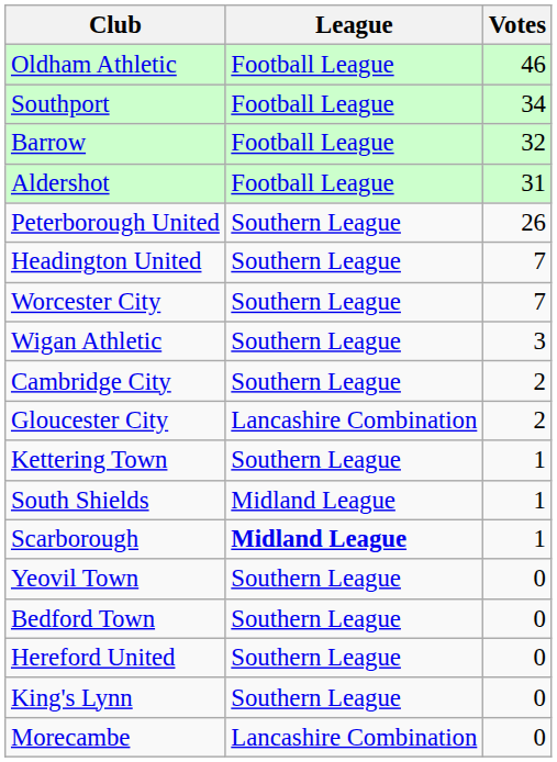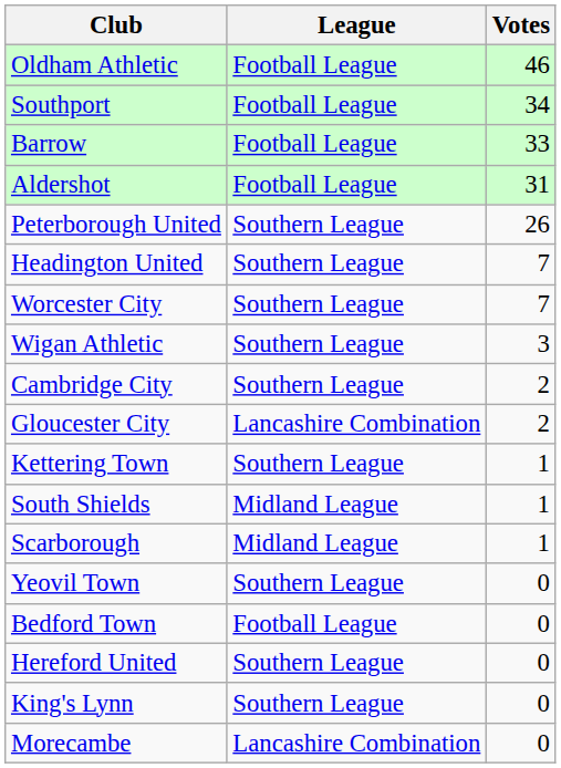Barrow | Votes: 32 -> 33
Scarborough | League: bold -> normal
Bedford Town | League: Southern League -> Football League
